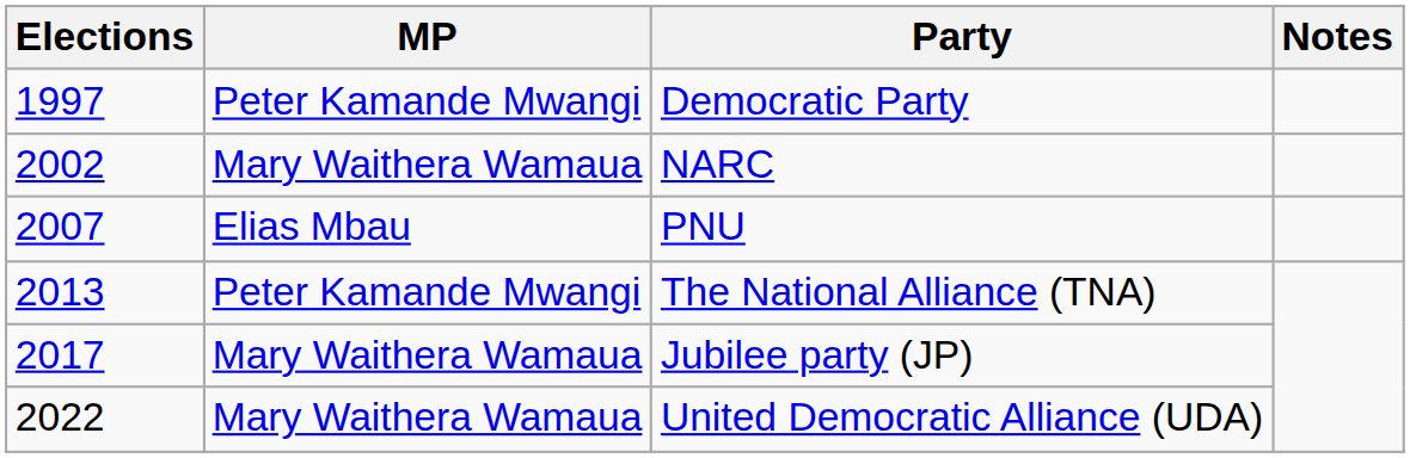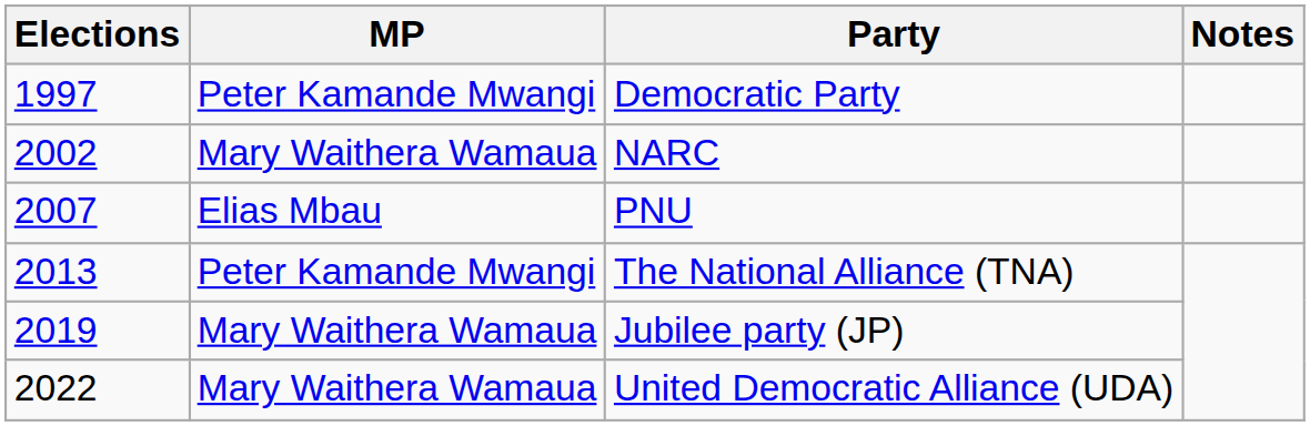Jubilee party (JP) | Elections: 2017 -> 2019
